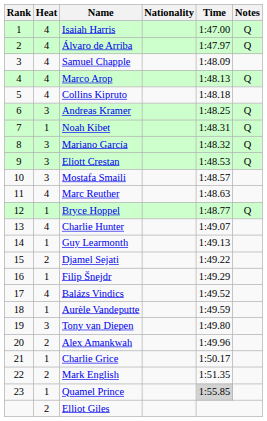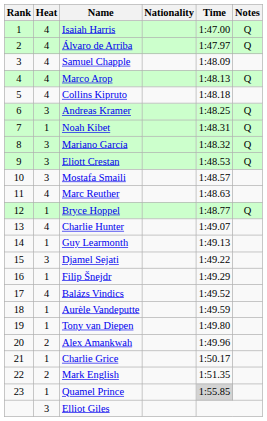Djamel Sejati | Heat: 2 -> 3
Tony van Diepen | Heat: 3 -> 1
Elliot Giles | Heat: 2 -> 3
